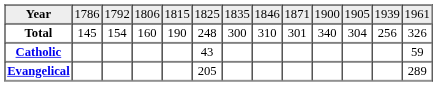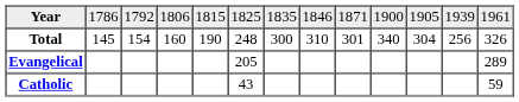rows swapped: Catholic <-> Evangelical
